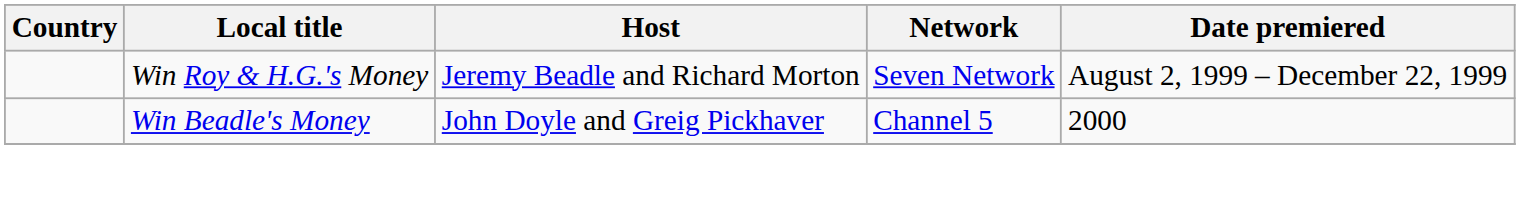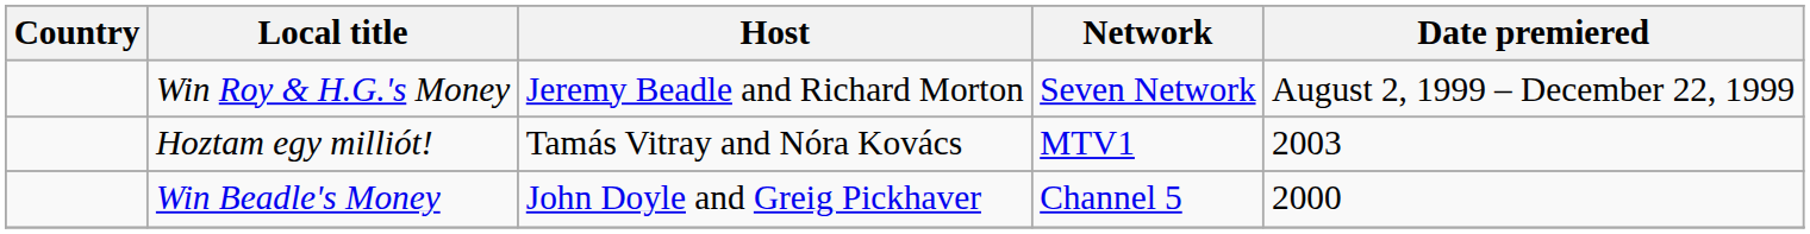+ row: Hoztam egy milliót! | Tamás Vitray and Nóra Kovács | MTV1 | 2003
